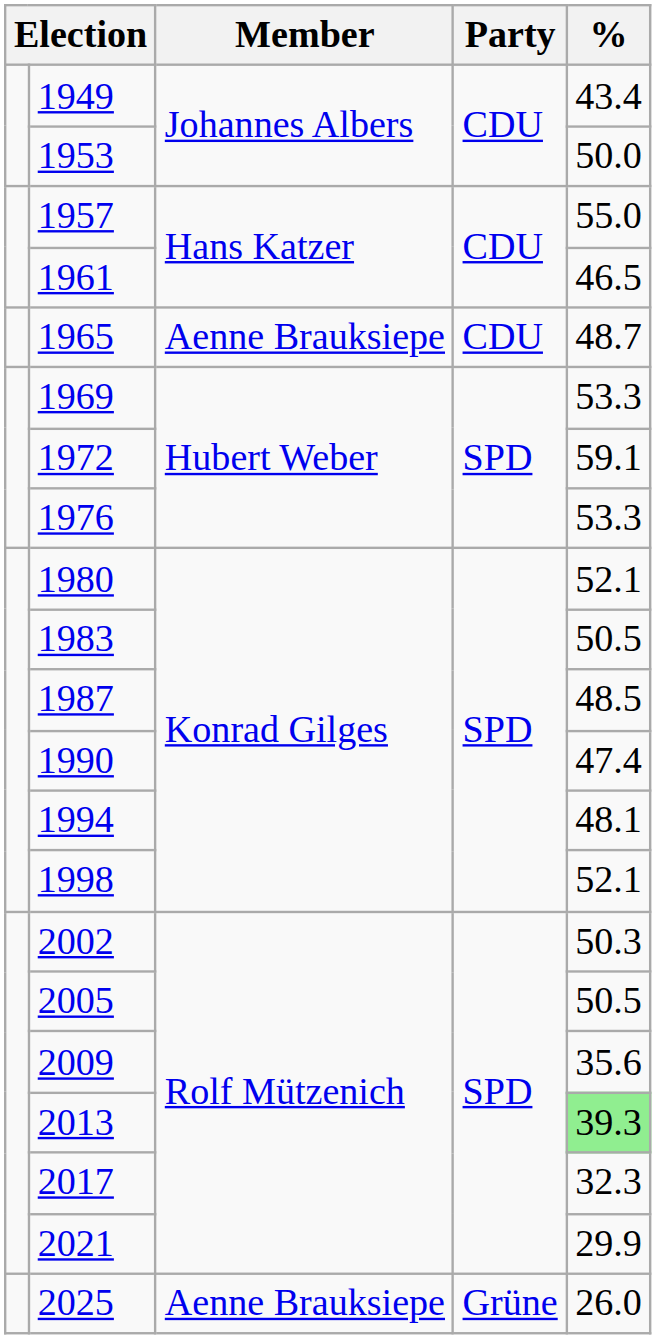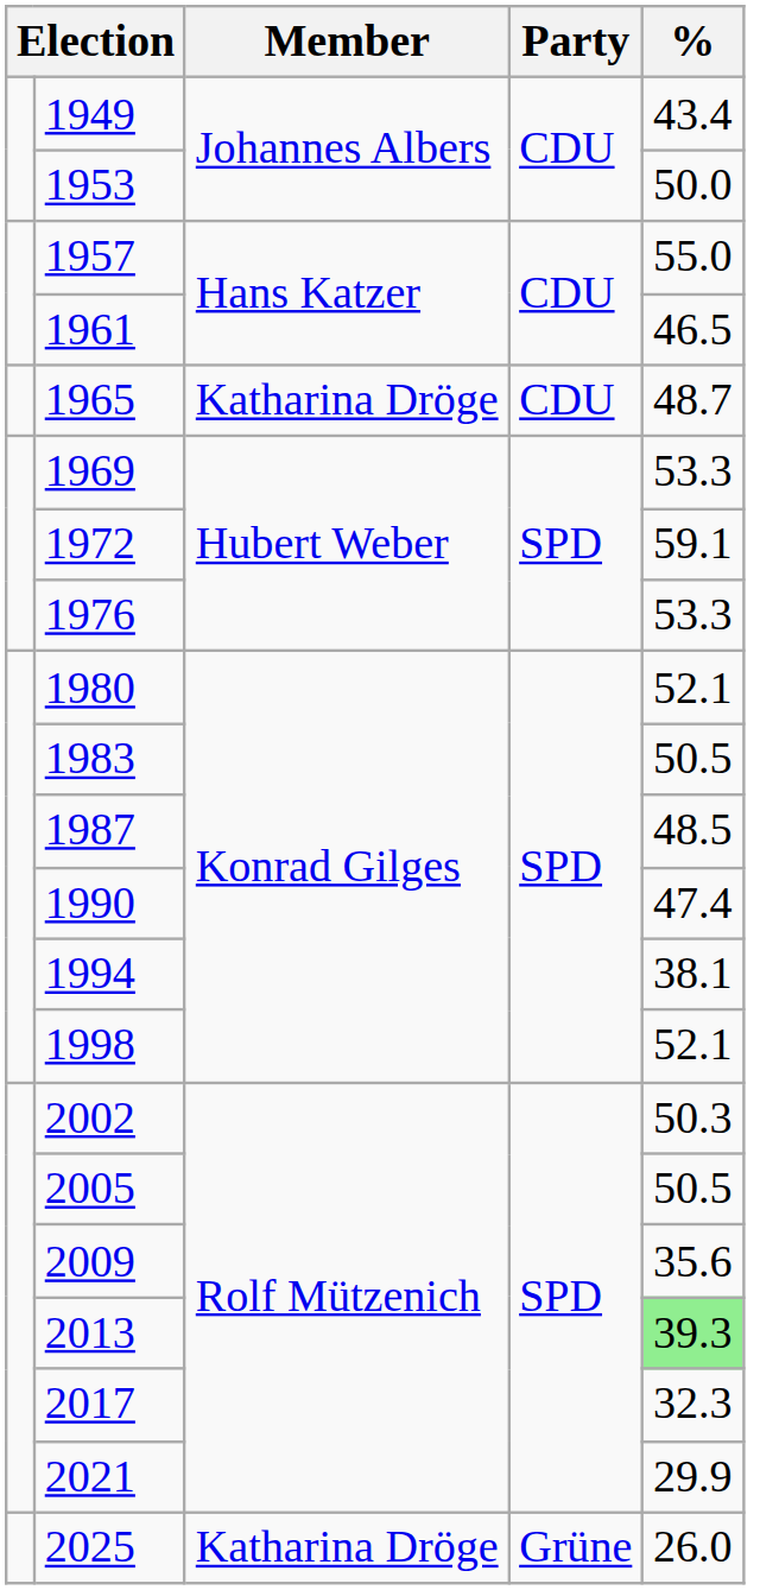1965 | Member: Aenne Brauksiepe -> Katharina Dröge
1994 | %: 48.1 -> 38.1
2025 | Member: Aenne Brauksiepe -> Katharina Dröge
